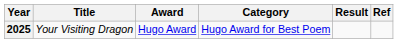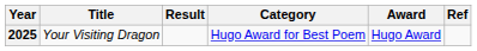columns swapped: Award <-> Result
